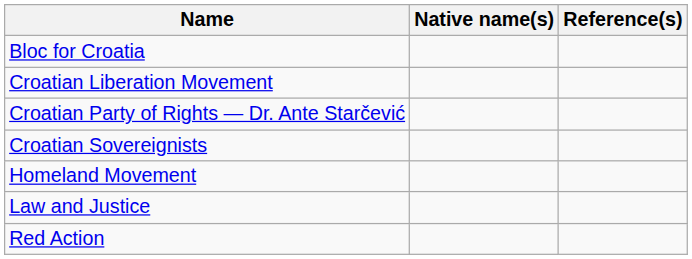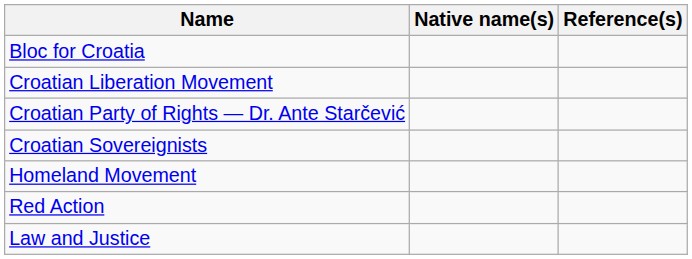rows swapped: Red Action <-> Law and Justice
